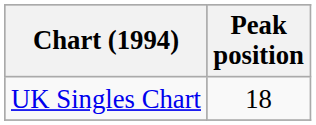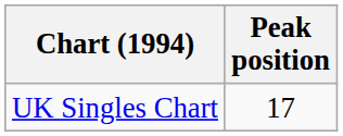UK Singles Chart | Peak position: 18 -> 17
